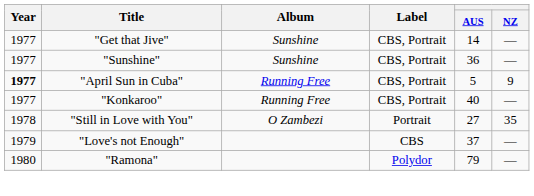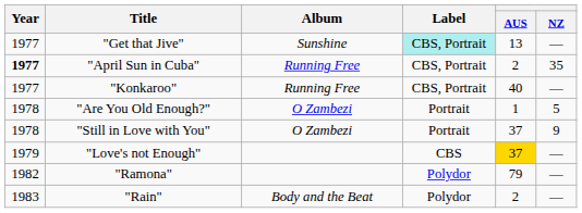"Get that Jive" | Label: no background -> paleturquoise background
"Get that Jive" | AUS: 14 -> 13
- row: 1977 | "Sunshine" | Sunshine | CBS, Portrait | 36 | —
"April Sun in Cuba" | AUS: 5 -> 2
"April Sun in Cuba" | NZ: 9 -> 35
+ row: 1978 | "Are You Old Enough?" | O Zambezi | Portrait | 1 | 5
"Still in Love with You" | AUS: 27 -> 37
"Still in Love with You" | NZ: 35 -> 9
"Love's not Enough" | AUS: no background -> gold background
"Ramona" | Year: 1980 -> 1982
+ row: 1983 | "Rain" | Body and the Beat | Polydor | 2 | —
